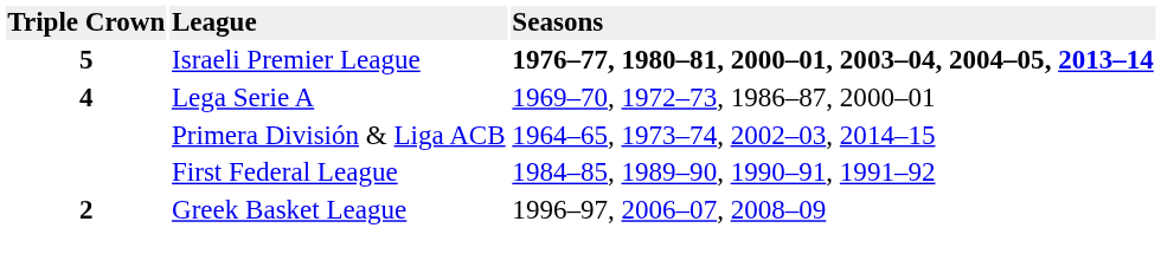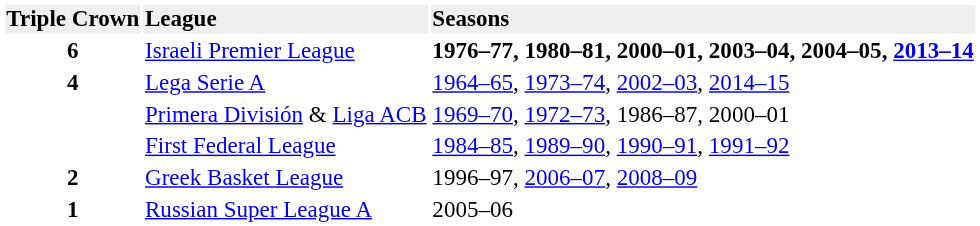Israeli Premier League | column 1: 5 -> 6
Lega Serie A | column 3: 1969–70, 1972–73, 1986–87, 2000–01 -> 1964–65, 1973–74, 2002–03, 2014–15
Primera División & Liga ACB | column 3: 1964–65, 1973–74, 2002–03, 2014–15 -> 1969–70, 1972–73, 1986–87, 2000–01
+ row: 1 | Russian Super League A | 2005–06
